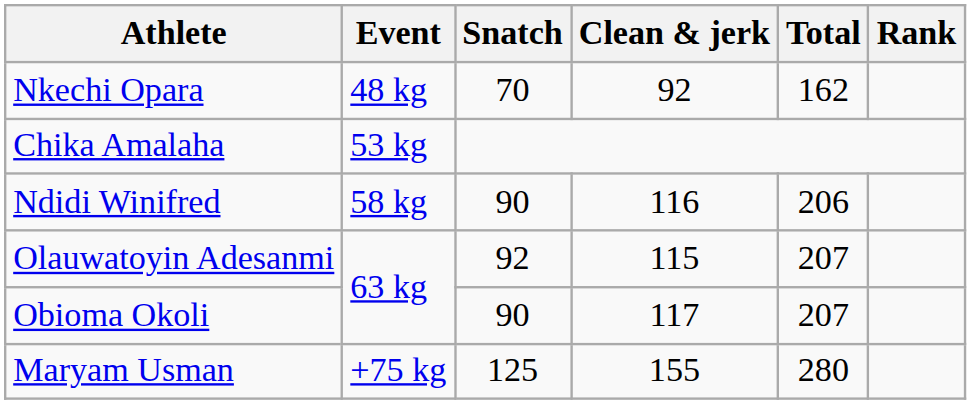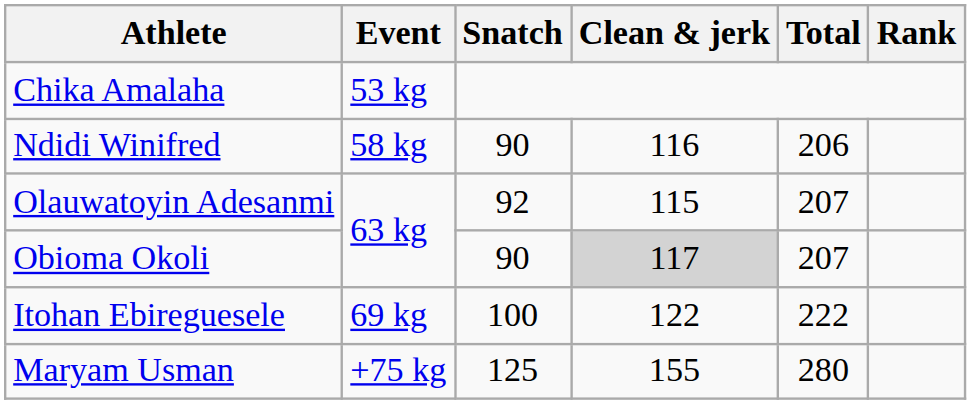- row: Nkechi Opara | 48 kg | 70 | 92 | 162
Obioma Okoli | Clean & jerk: no background -> lightgrey background
+ row: Itohan Ebireguesele | 69 kg | 100 | 122 | 222
